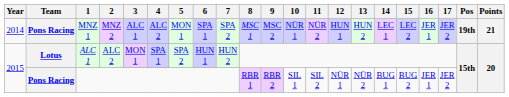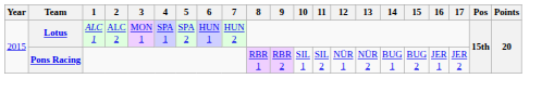- row: 2014 | Pons Racing | MNZ 1 | MNZ 2 | ALC 1 | ALC 2 | MON 1 | SPA 1 | SPA 2 | MSC 1 | MSC 2 | NÜR 1 | NÜR 2 | HUN 1 | HUN 2 | LEC 1 | LEC 2 | JER 1 | JER 2 | 19th | 21
